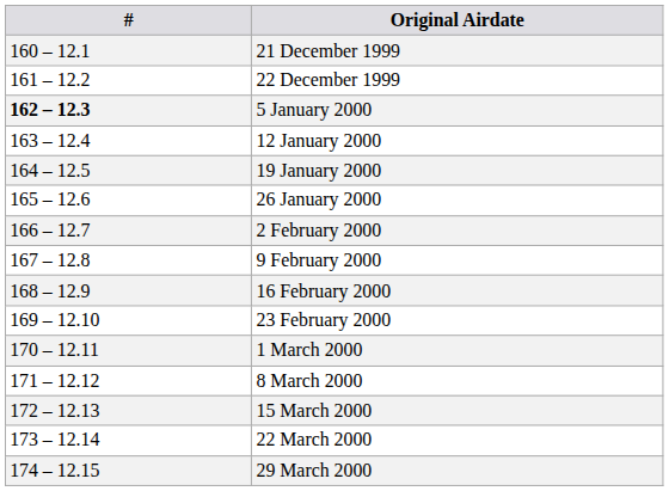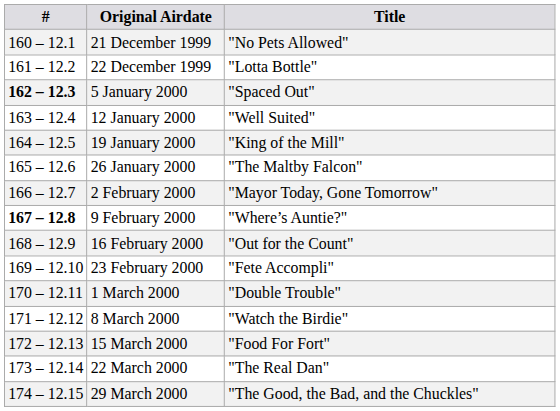+ column: Title | "No Pets Allowed" | "Lotta Bottle" | "Spaced Out" | "Well Suited" | "King of the Mill" | "The Maltby Falcon" | "Mayor Today, Gone Tomorrow" | "Where’s Auntie?" | "Out for the Count" | "Fete Accompli" | "Double Trouble" | "Watch the Birdie" | "Food For Fort" | "The Real Dan" | "The Good, the Bad, and the Chuckles"
9 February 2000 | #: normal -> bold
